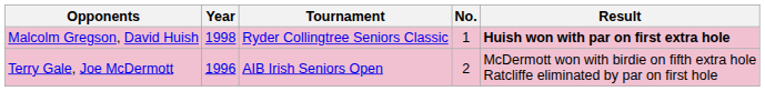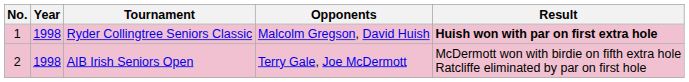columns swapped: No. <-> Opponents
AIB Irish Seniors Open | Year: 1996 -> 1998
